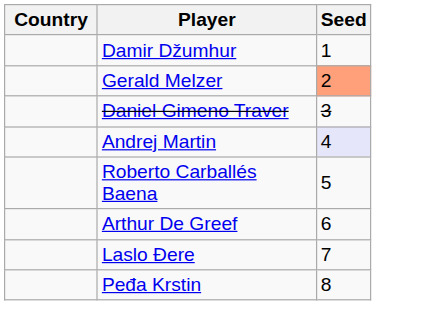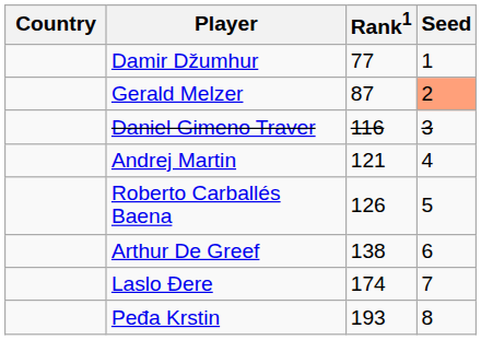+ column: Rank1 | 77 | 87 | 116 | 121 | 126 | 138 | 174 | 193
Andrej Martin | Seed: lavender background -> no background
